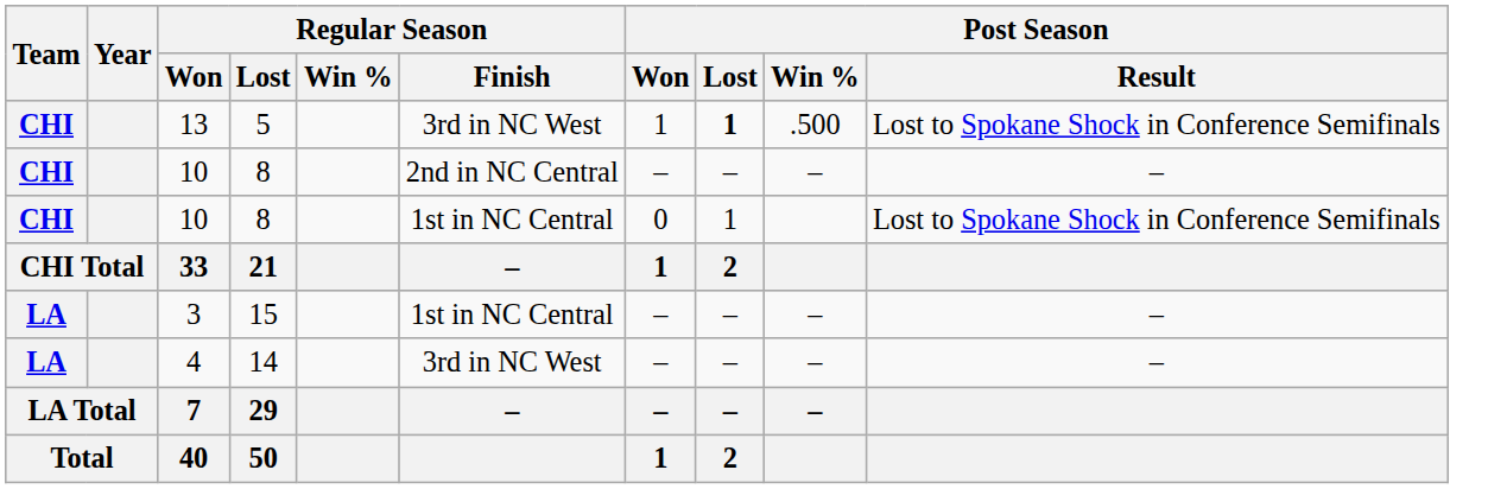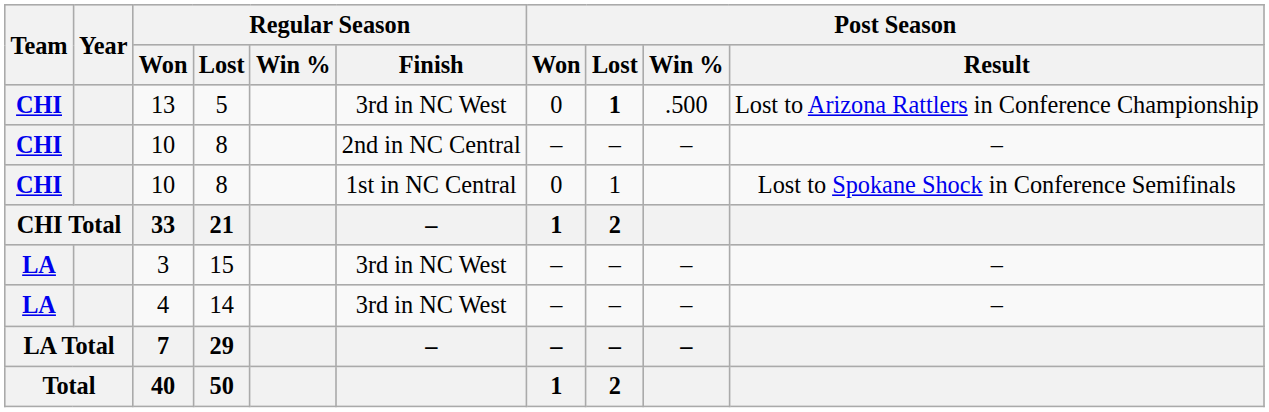13 | Post Season / Won: 1 -> 0
13 | Post Season / Result: Lost to Spokane Shock in Conference Semifinals -> Lost to Arizona Rattlers in Conference Championship
3 | Regular Season / Finish: 1st in NC Central -> 3rd in NC West
